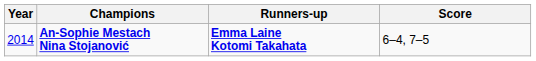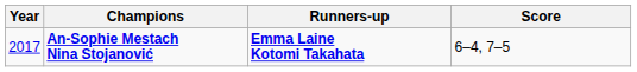An-Sophie Mestach Nina Stojanović | Year: 2014 -> 2017
